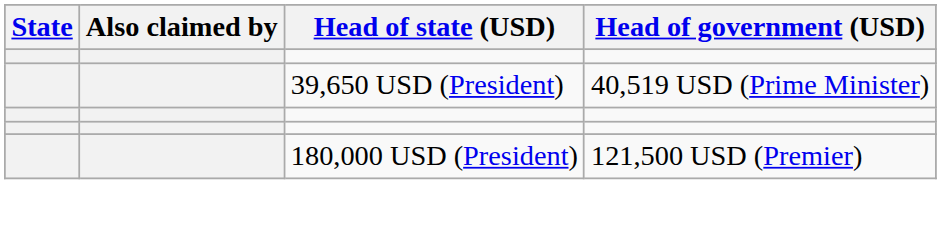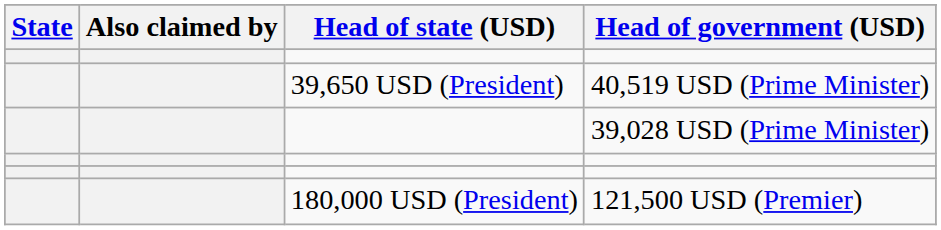+ row: 39,028 USD (Prime Minister)
